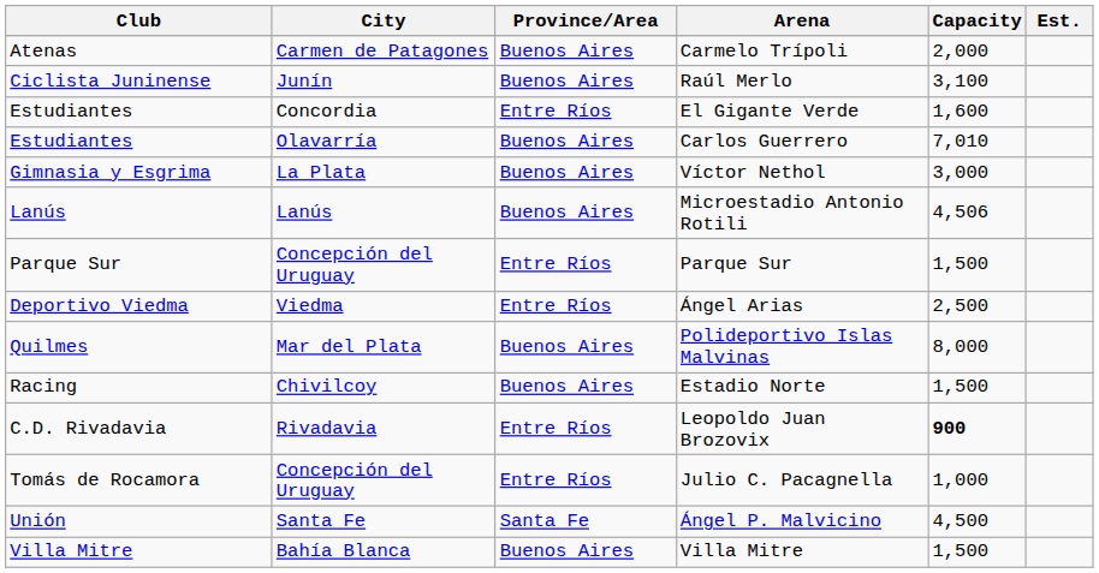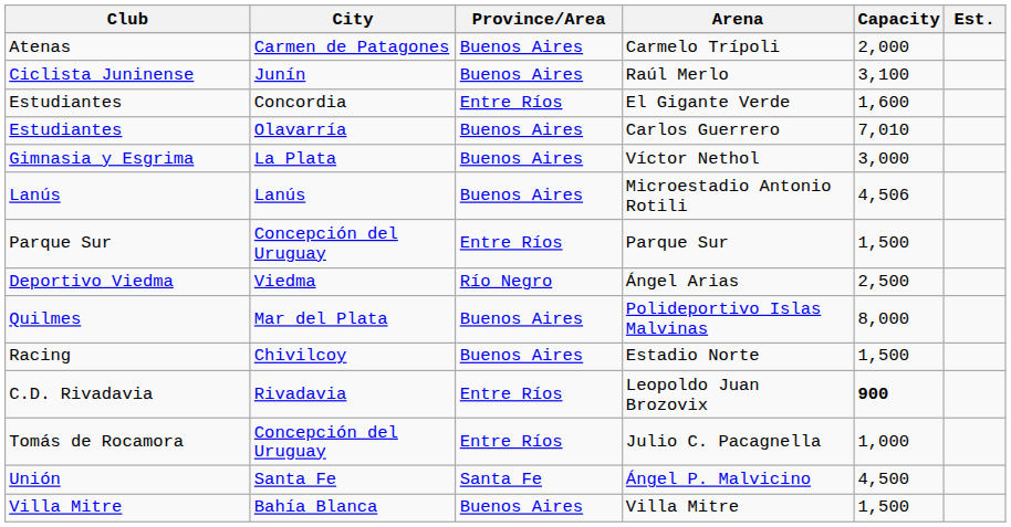Ángel Arias | Province/Area: Entre Ríos -> Río Negro
